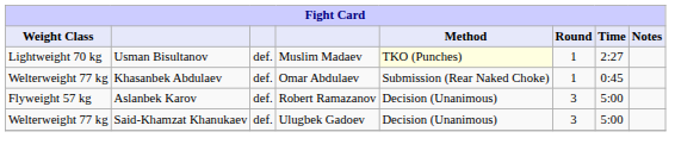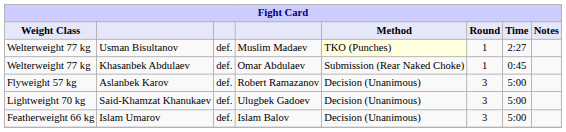Usman Bisultanov | Weight Class: Lightweight 70 kg -> Welterweight 77 kg
Said-Khamzat Khanukaev | Weight Class: Welterweight 77 kg -> Lightweight 70 kg
+ row: Featherweight 66 kg | Islam Umarov | def. | Islam Balov | Decision (Unanimous) | 3 | 5:00
